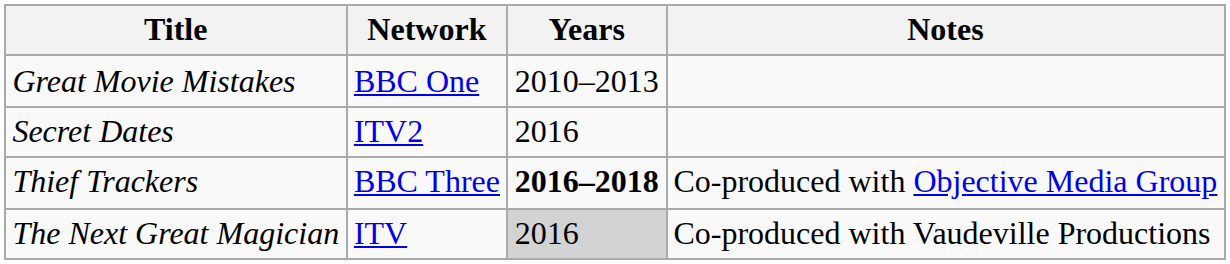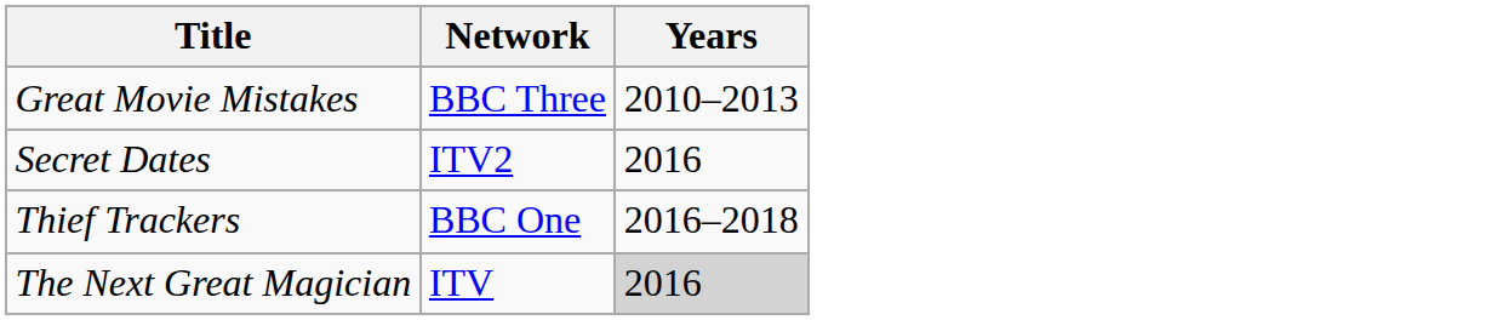- column: Notes | Co-produced with Objective Media Group | Co-produced with Vaudeville Productions
Great Movie Mistakes | Network: BBC One -> BBC Three
Thief Trackers | Network: BBC Three -> BBC One
Thief Trackers | Years: bold -> normal
